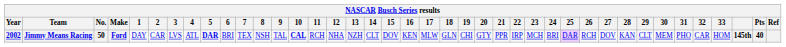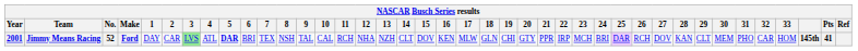Jimmy Means Racing | Year: 2002 -> 2001
Jimmy Means Racing | No.: 50 -> 52
Jimmy Means Racing | 3: no background -> lightgreen background
Jimmy Means Racing | 10: bold -> normal
Jimmy Means Racing | Pts: 40 -> 41
